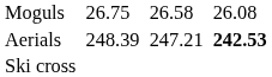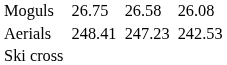Aerials | column 3: 248.39 -> 248.41
Aerials | column 5: 247.21 -> 247.23
Aerials | column 7: bold -> normal
